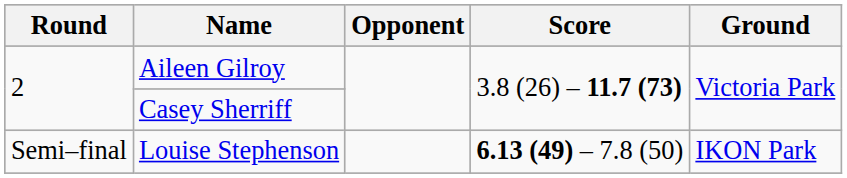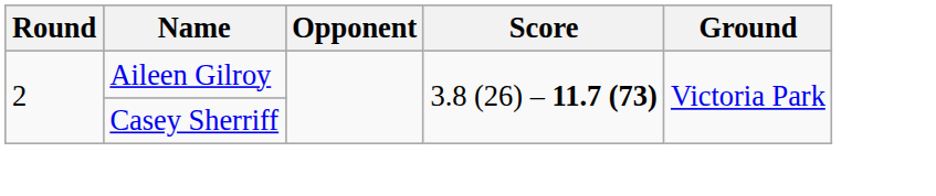- row: Semi–final | Louise Stephenson | 6.13 (49) – 7.8 (50) | IKON Park
